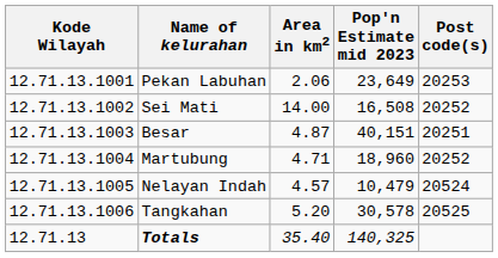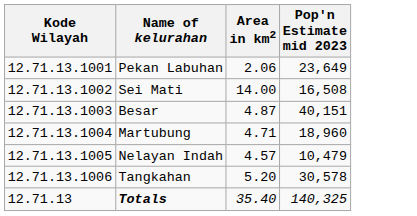- column: Post code(s) | 20253 | 20252 | 20251 | 20252 | 20524 | 20525
